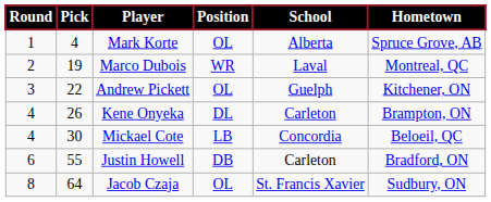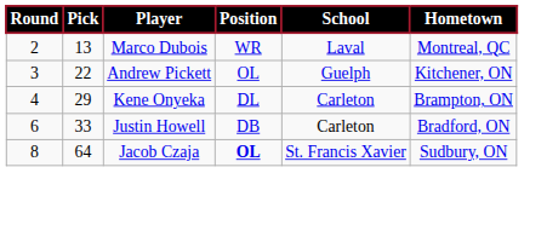- row: 1 | 4 | Mark Korte | OL | Alberta | Spruce Grove, AB
Marco Dubois | Pick: 19 -> 13
Kene Onyeka | Pick: 26 -> 29
- row: 4 | 30 | Mickael Cote | LB | Concordia | Beloeil, QC
Justin Howell | Pick: 55 -> 33
Jacob Czaja | Position: normal -> bold
